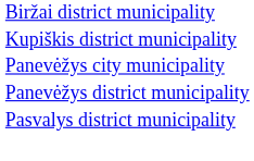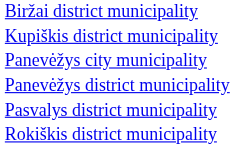+ row: Rokiškis district municipality
